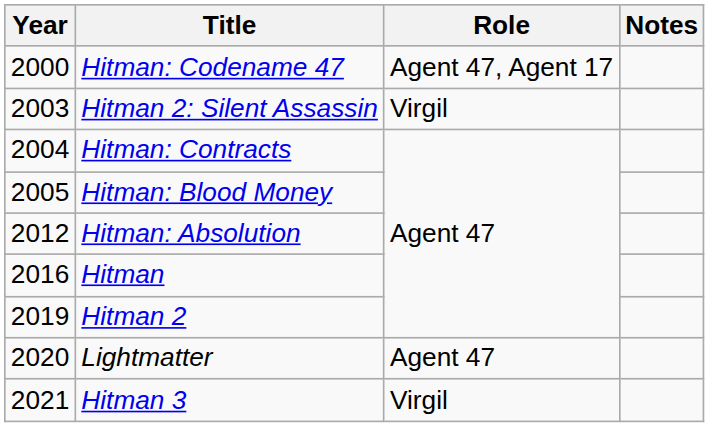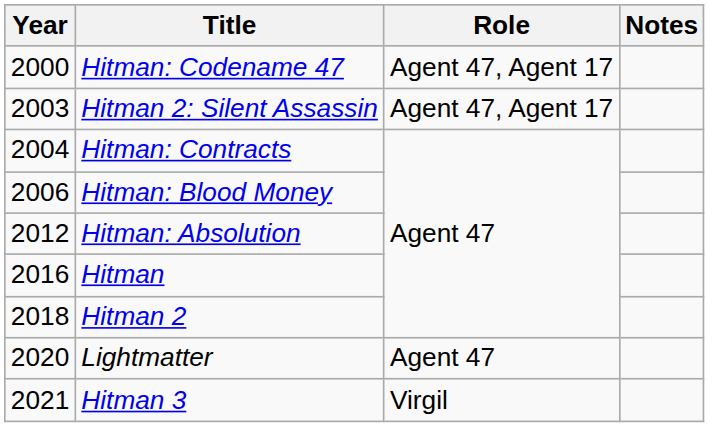Hitman 2: Silent Assassin | Role: Virgil -> Agent 47, Agent 17
Hitman: Blood Money | Year: 2005 -> 2006
Hitman 2 | Year: 2019 -> 2018
